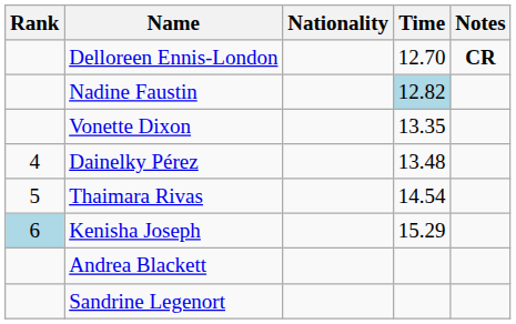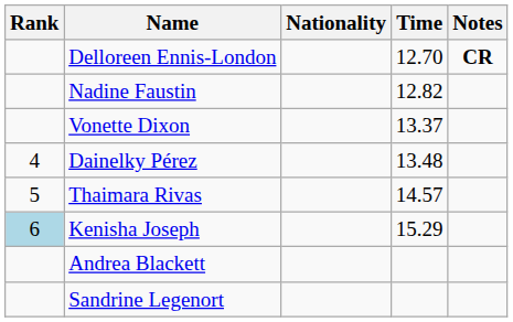Nadine Faustin | Time: lightblue background -> no background
Vonette Dixon | Time: 13.35 -> 13.37
Thaimara Rivas | Time: 14.54 -> 14.57
